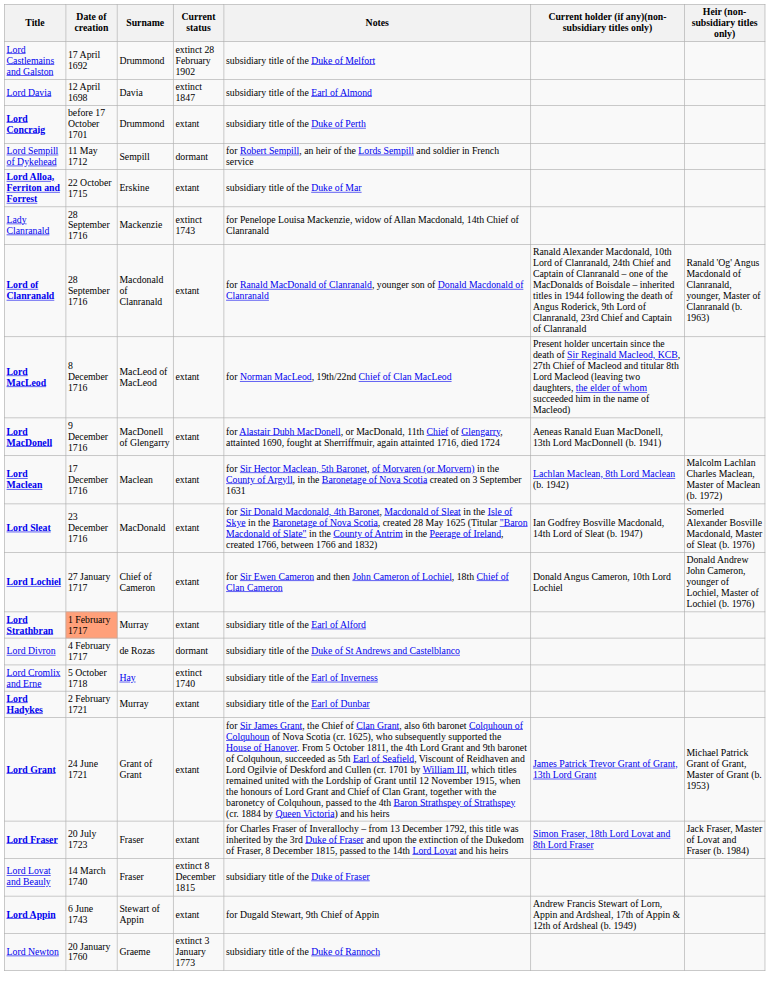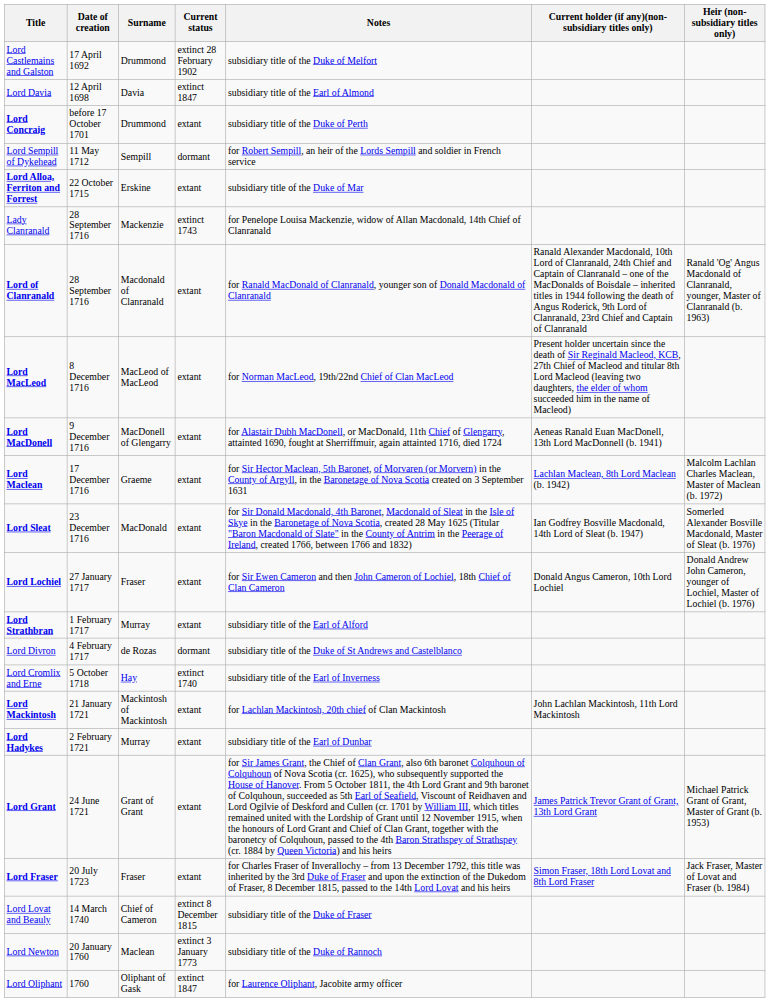Lord Maclean | Surname: Maclean -> Graeme
Lord Lochiel | Surname: Chief of Cameron -> Fraser
Lord Strathbran | Date of creation: lightsalmon background -> no background
+ row: Lord Mackintosh | 21 January 1721 | Mackintosh of Mackintosh | extant | for Lachlan Mackintosh, 20th chief of Clan Mackintosh | John Lachlan Mackintosh, 11th Lord Mackintosh
Lord Lovat and Beauly | Surname: Fraser -> Chief of Cameron
- row: Lord Appin | 6 June 1743 | Stewart of Appin | extant | for Dugald Stewart, 9th Chief of Appin | Andrew Francis Stewart of Lorn, Appin and Ardsheal, 17th of Appin & 12th of Ardsheal (b. 1949)
Lord Newton | Surname: Graeme -> Maclean
+ row: Lord Oliphant | 1760 | Oliphant of Gask | extinct 1847 | for Laurence Oliphant, Jacobite army officer
